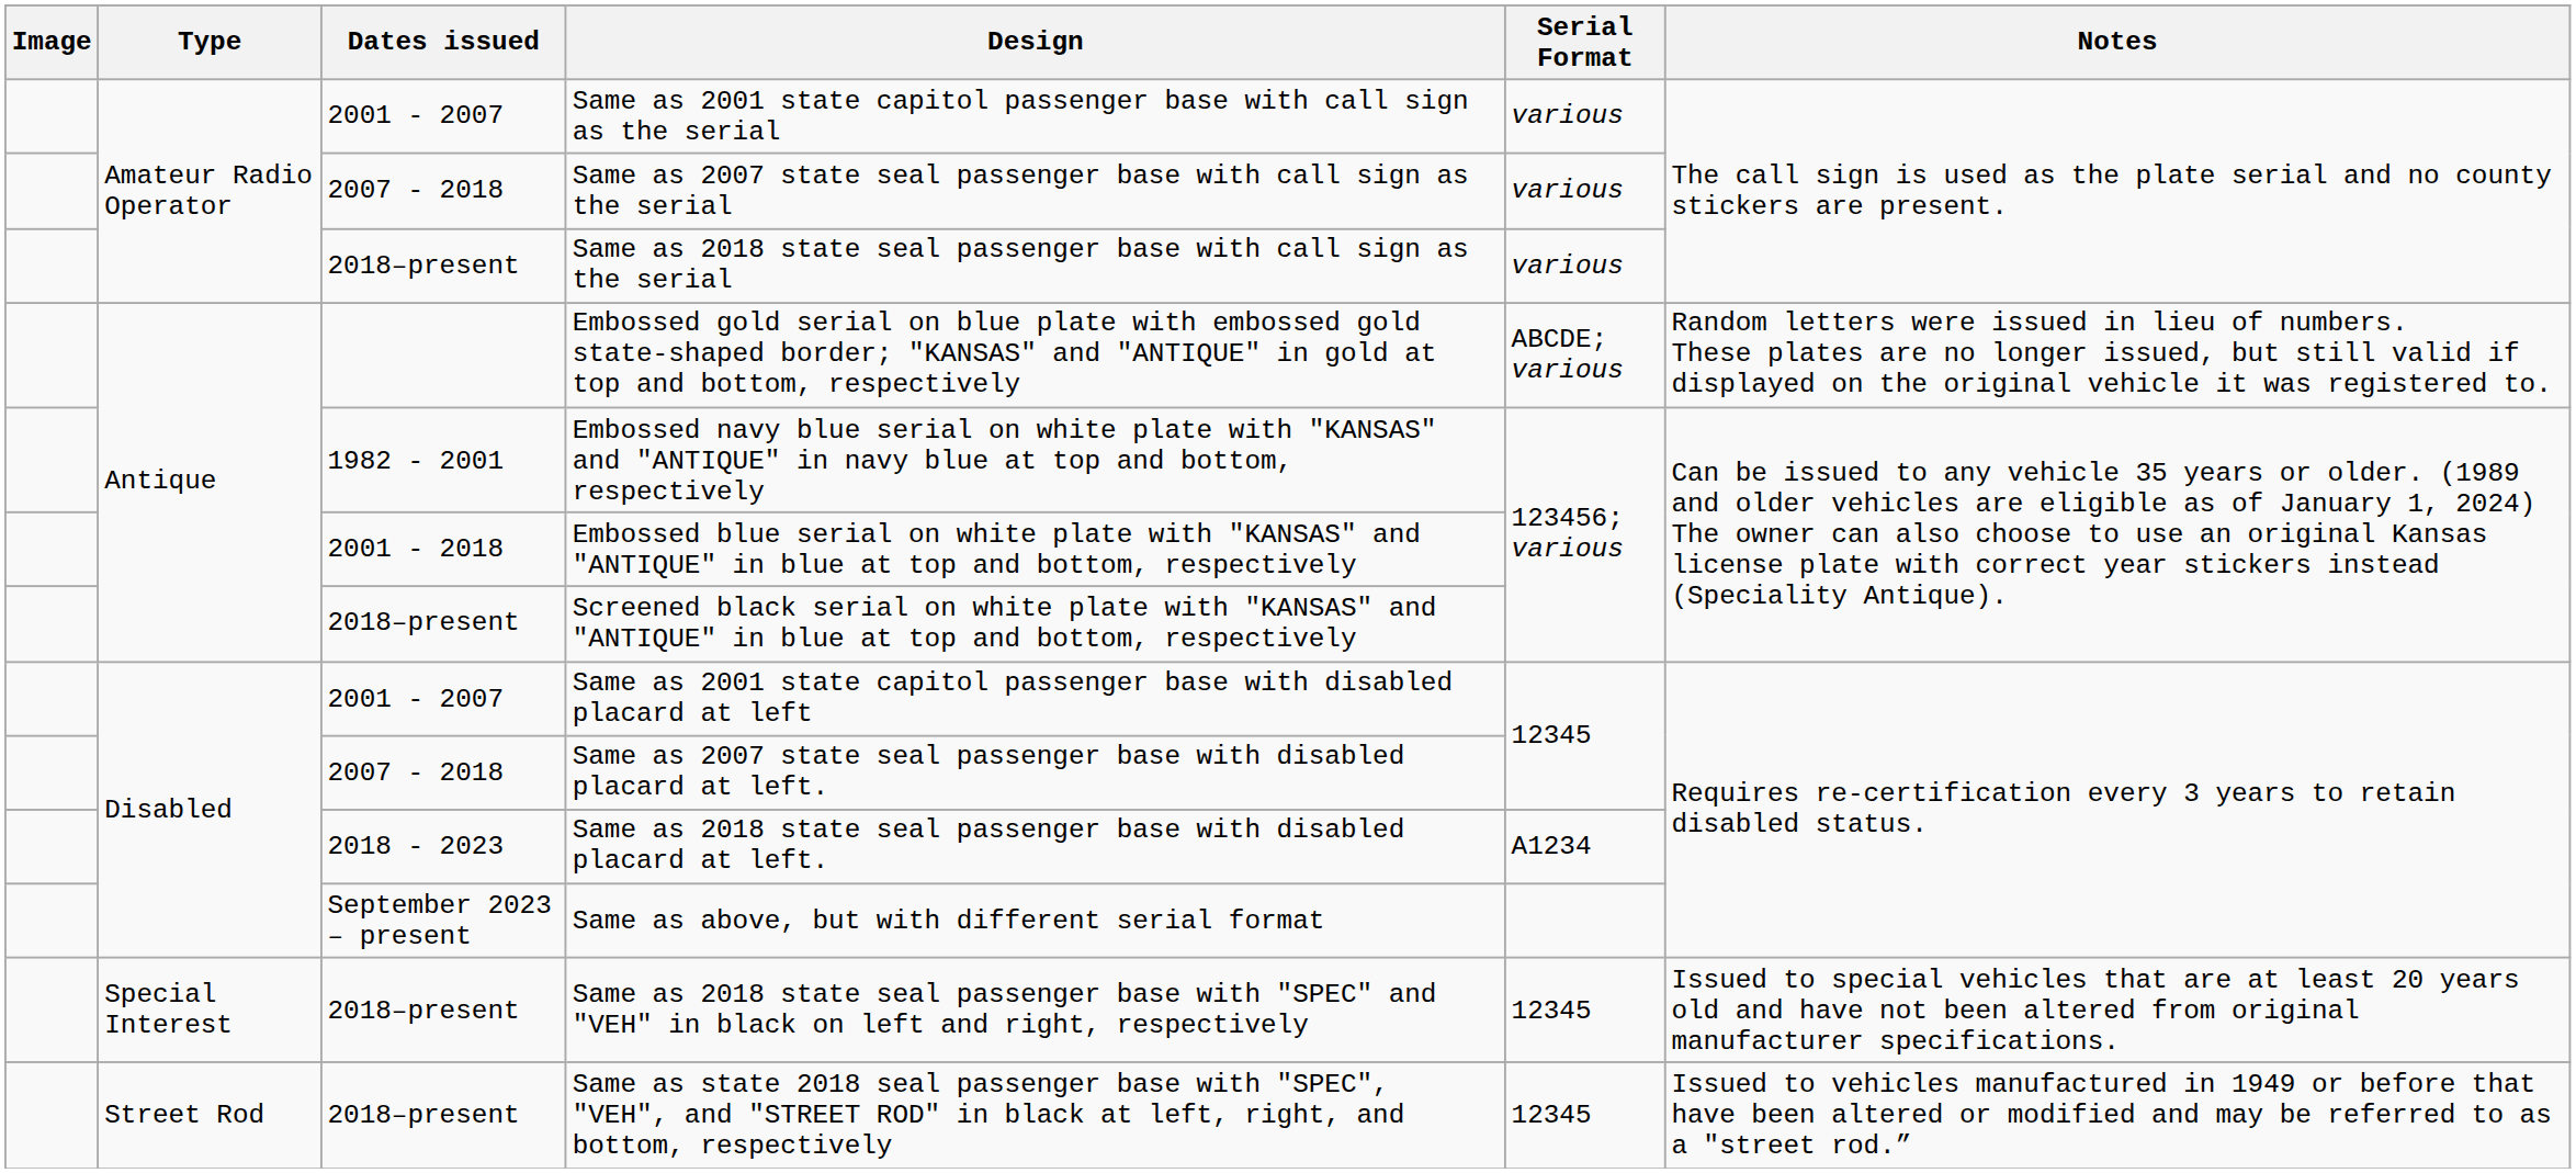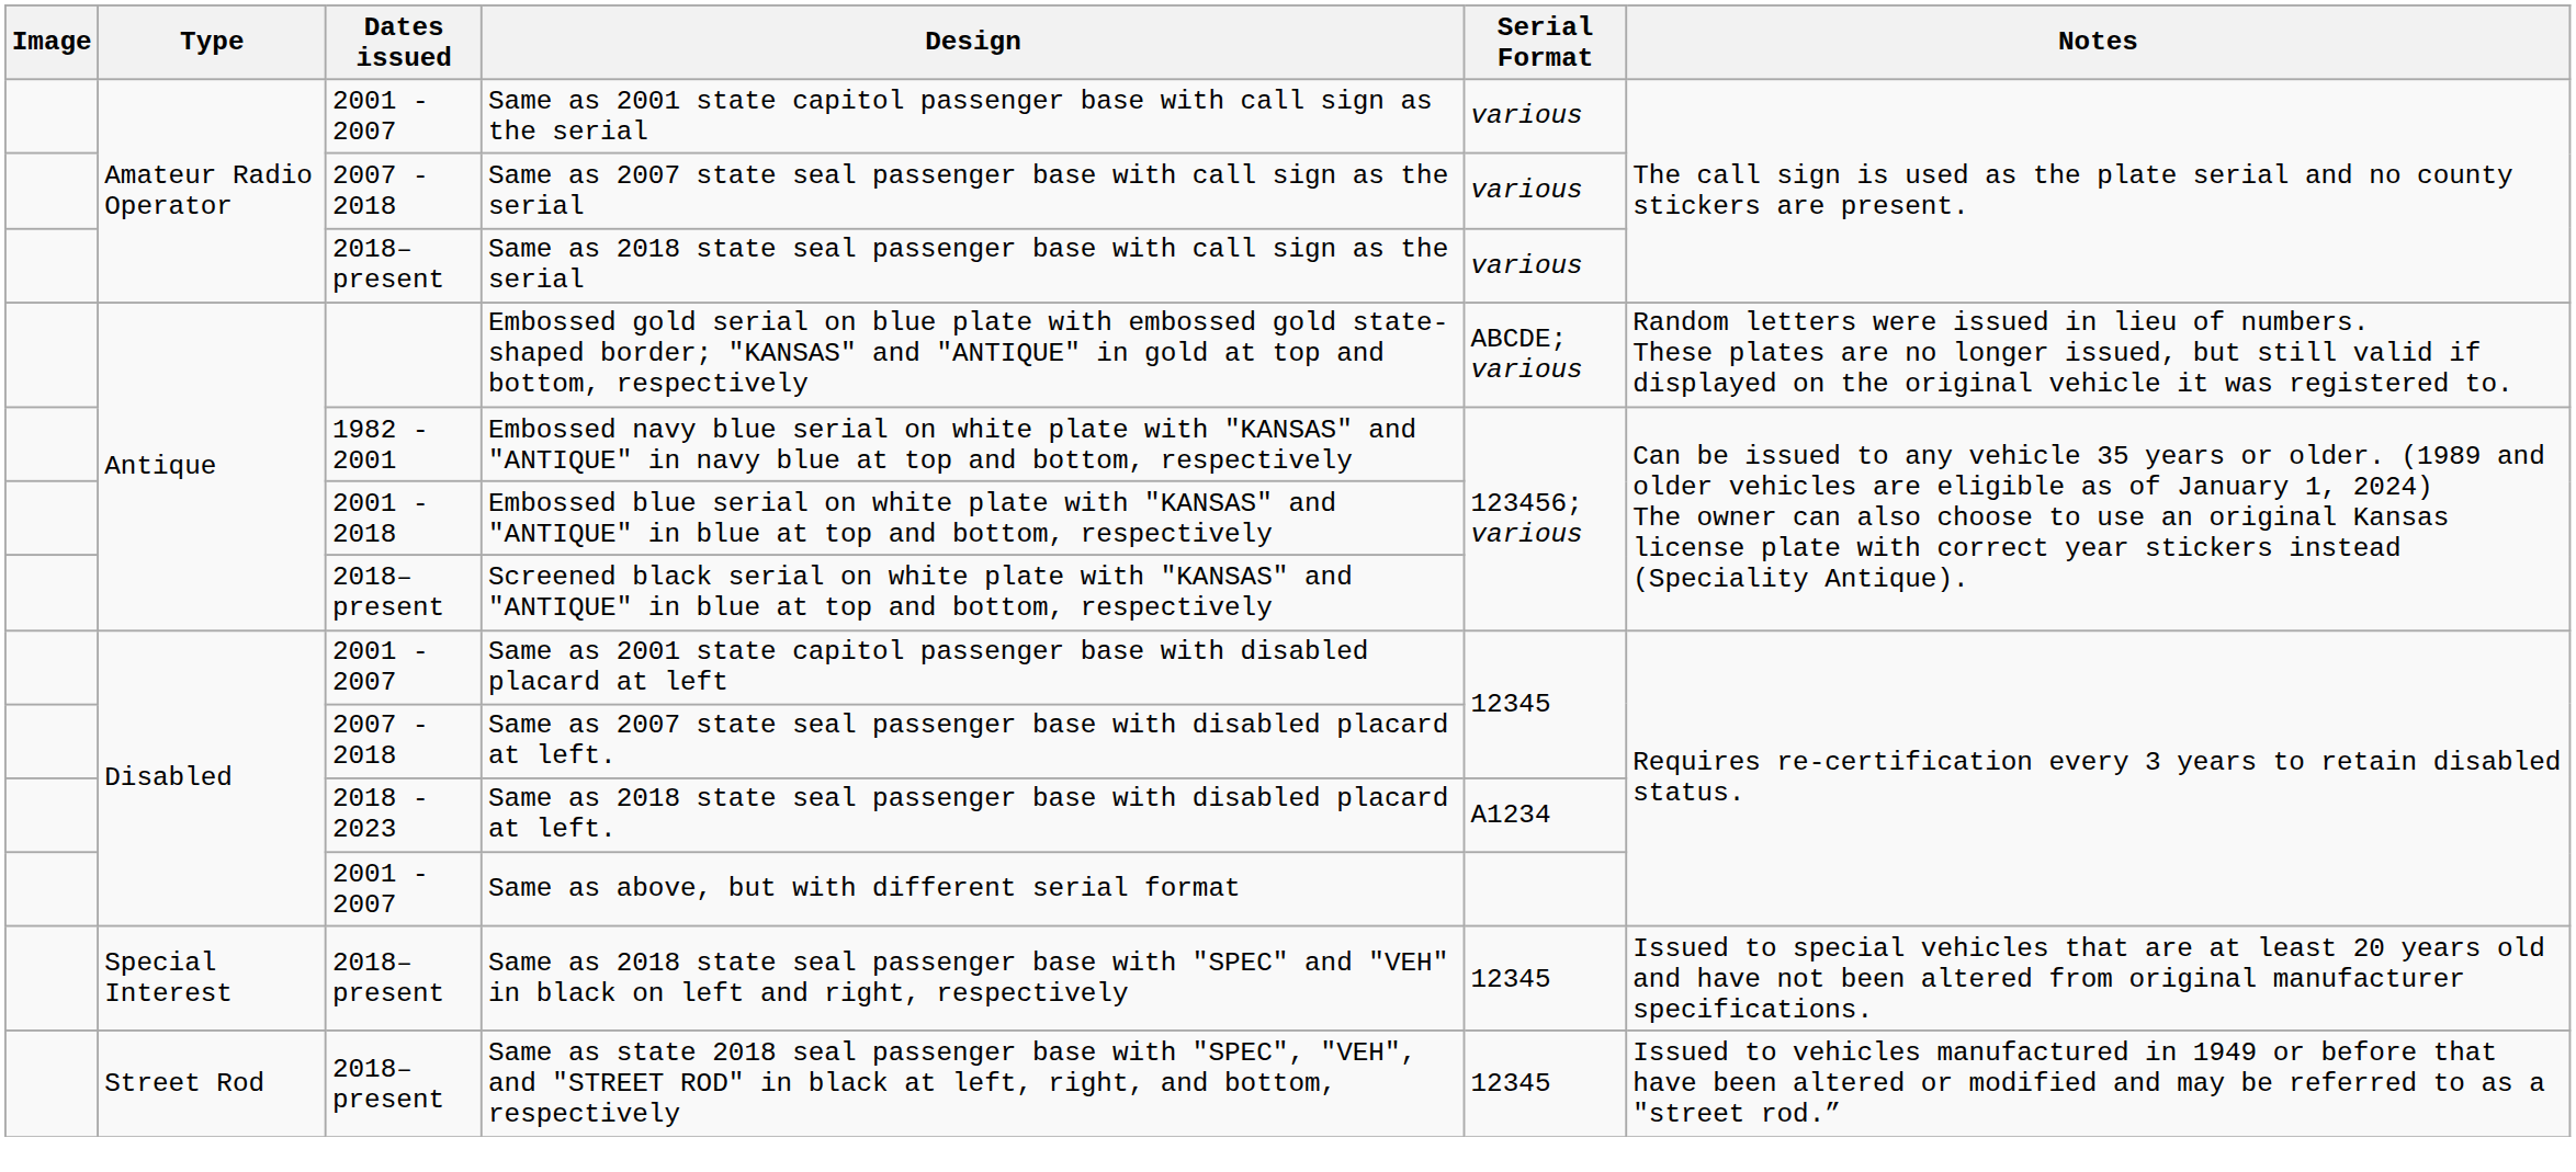Same as above, but with different serial format | Dates issued: September 2023 – present -> 2001 - 2007
